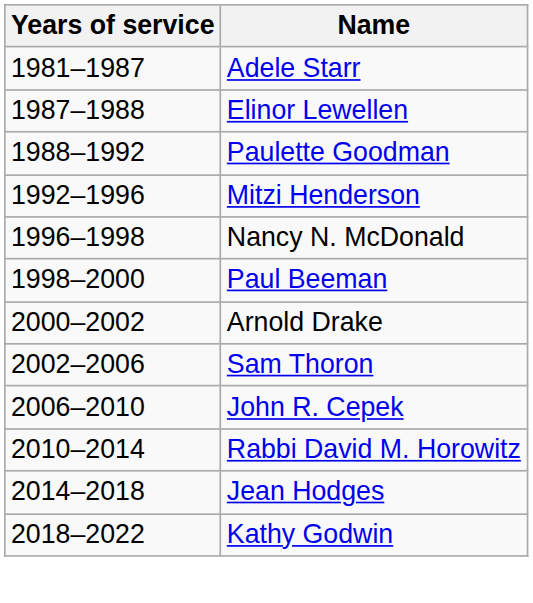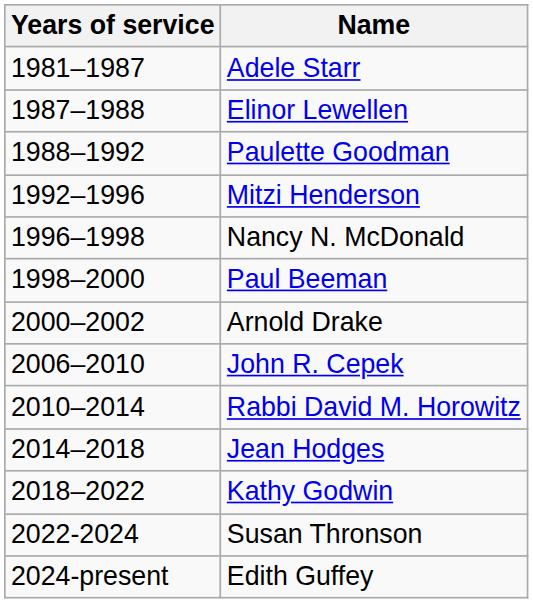- row: 2002–2006 | Sam Thoron
+ row: 2022-2024 | Susan Thronson
+ row: 2024-present | Edith Guffey
